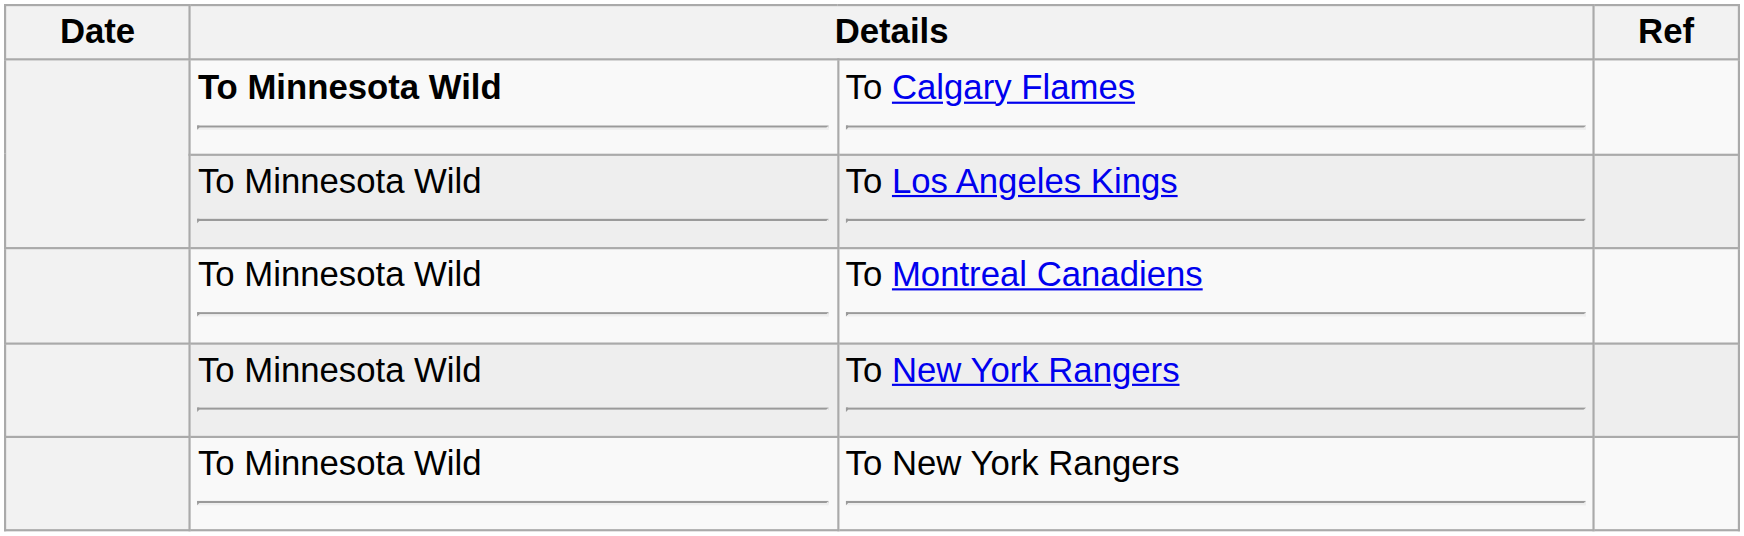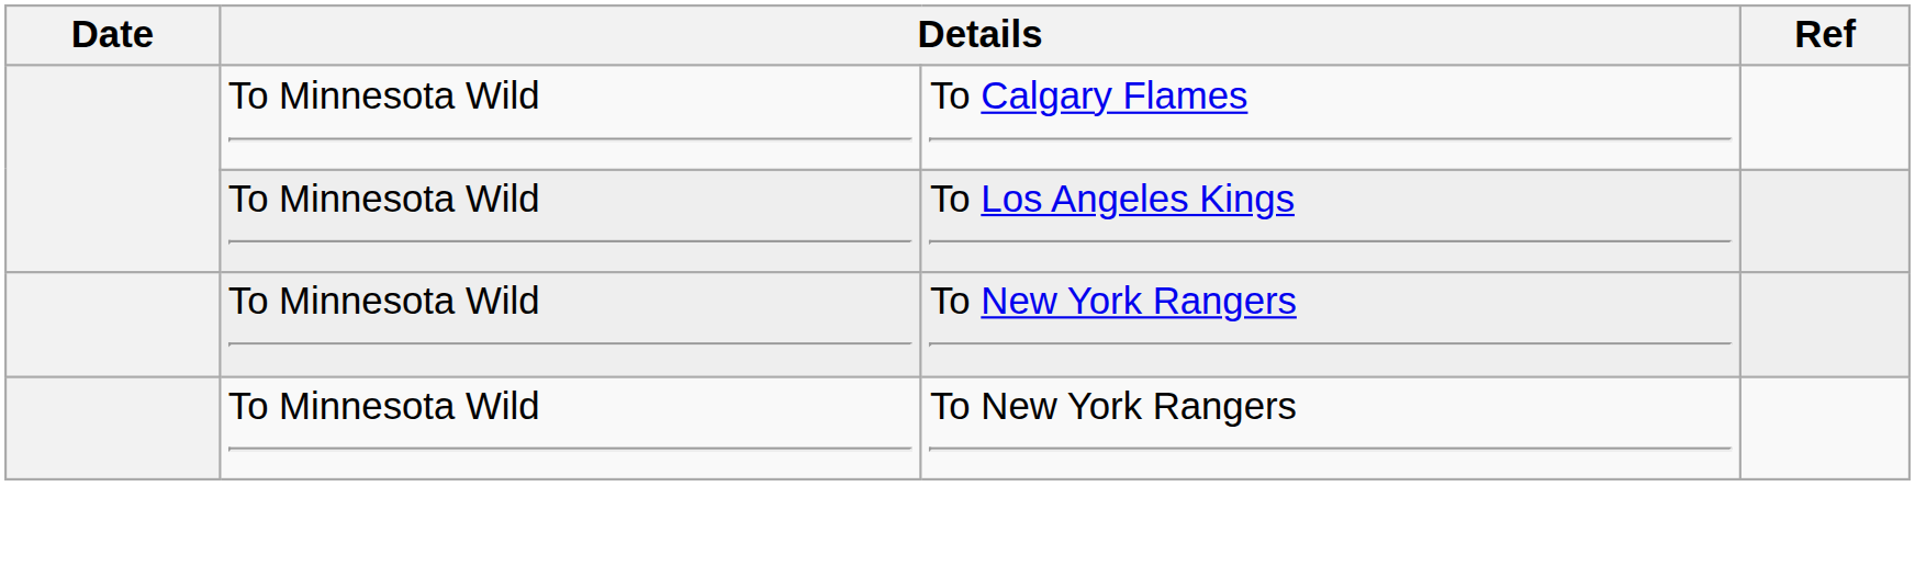To Calgary Flames | column 2: bold -> normal
- row: To Minnesota Wild | To Montreal Canadiens
